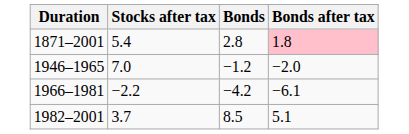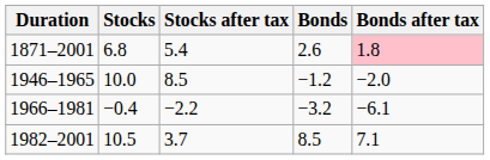+ column: Stocks | 6.8 | 10.0 | −0.4 | 10.5
1871–2001 | Bonds: 2.8 -> 2.6
1946–1965 | Stocks after tax: 7.0 -> 8.5
1966–1981 | Bonds: −4.2 -> −3.2
1982–2001 | Bonds after tax: 5.1 -> 7.1
